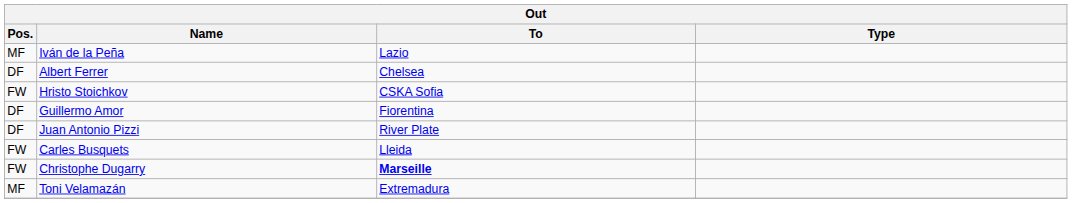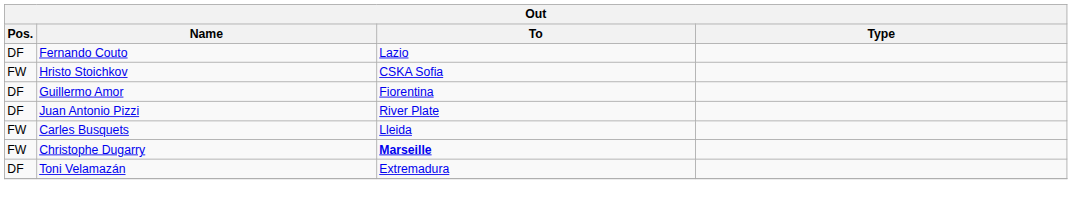+ row: DF | Fernando Couto | Lazio
- row: MF | Iván de la Peña | Lazio
- row: DF | Albert Ferrer | Chelsea
Toni Velamazán | Pos.: MF -> DF
